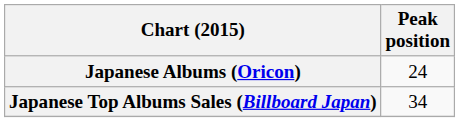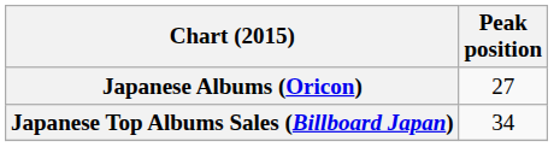Japanese Albums (Oricon) | Peak position: 24 -> 27
